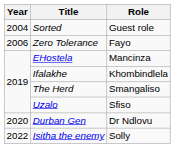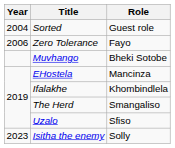+ row: Muvhango | Bheki Sotobe
- row: 2020 | Durban Gen | Dr Ndlovu
Isitha the enemy | Year: 2022 -> 2023
